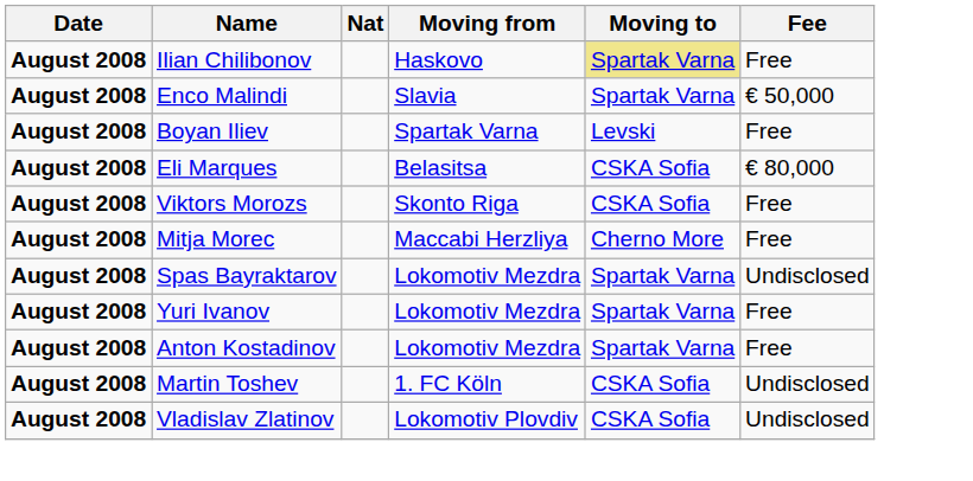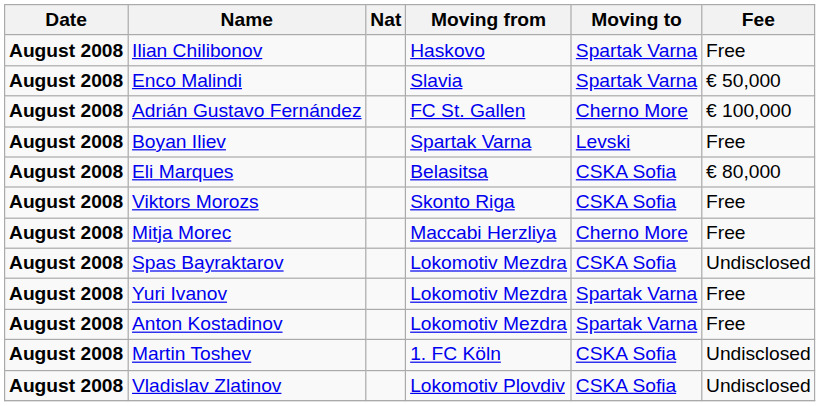Ilian Chilibonov | Moving to: khaki background -> no background
+ row: August 2008 | Adrián Gustavo Fernández | FC St. Gallen | Cherno More | € 100,000
Spas Bayraktarov | Moving to: Spartak Varna -> CSKA Sofia
